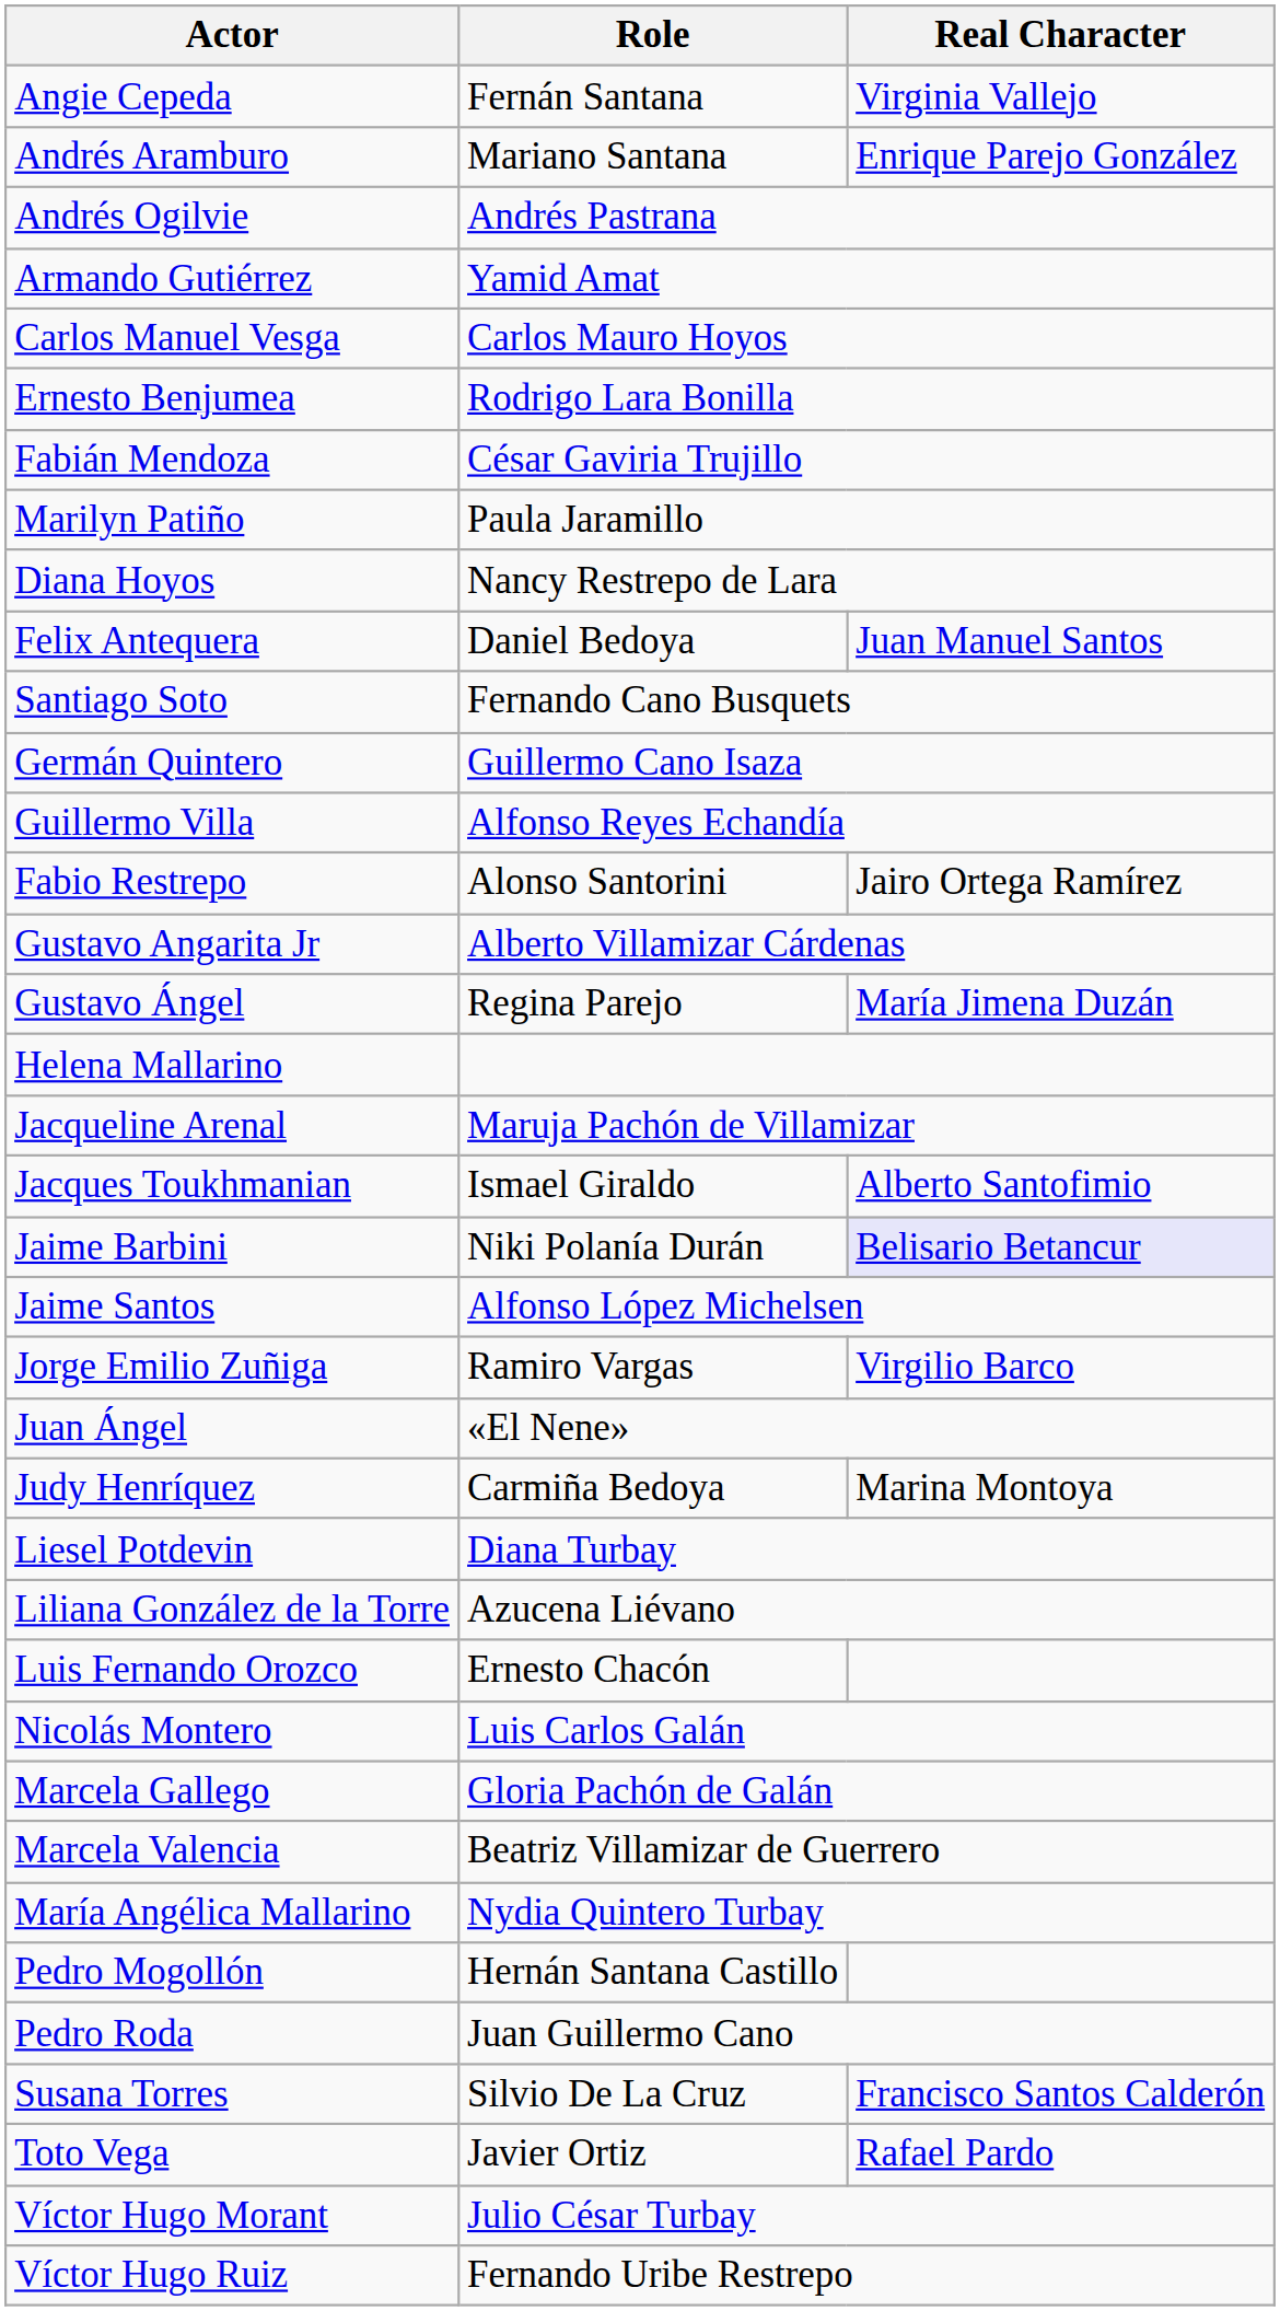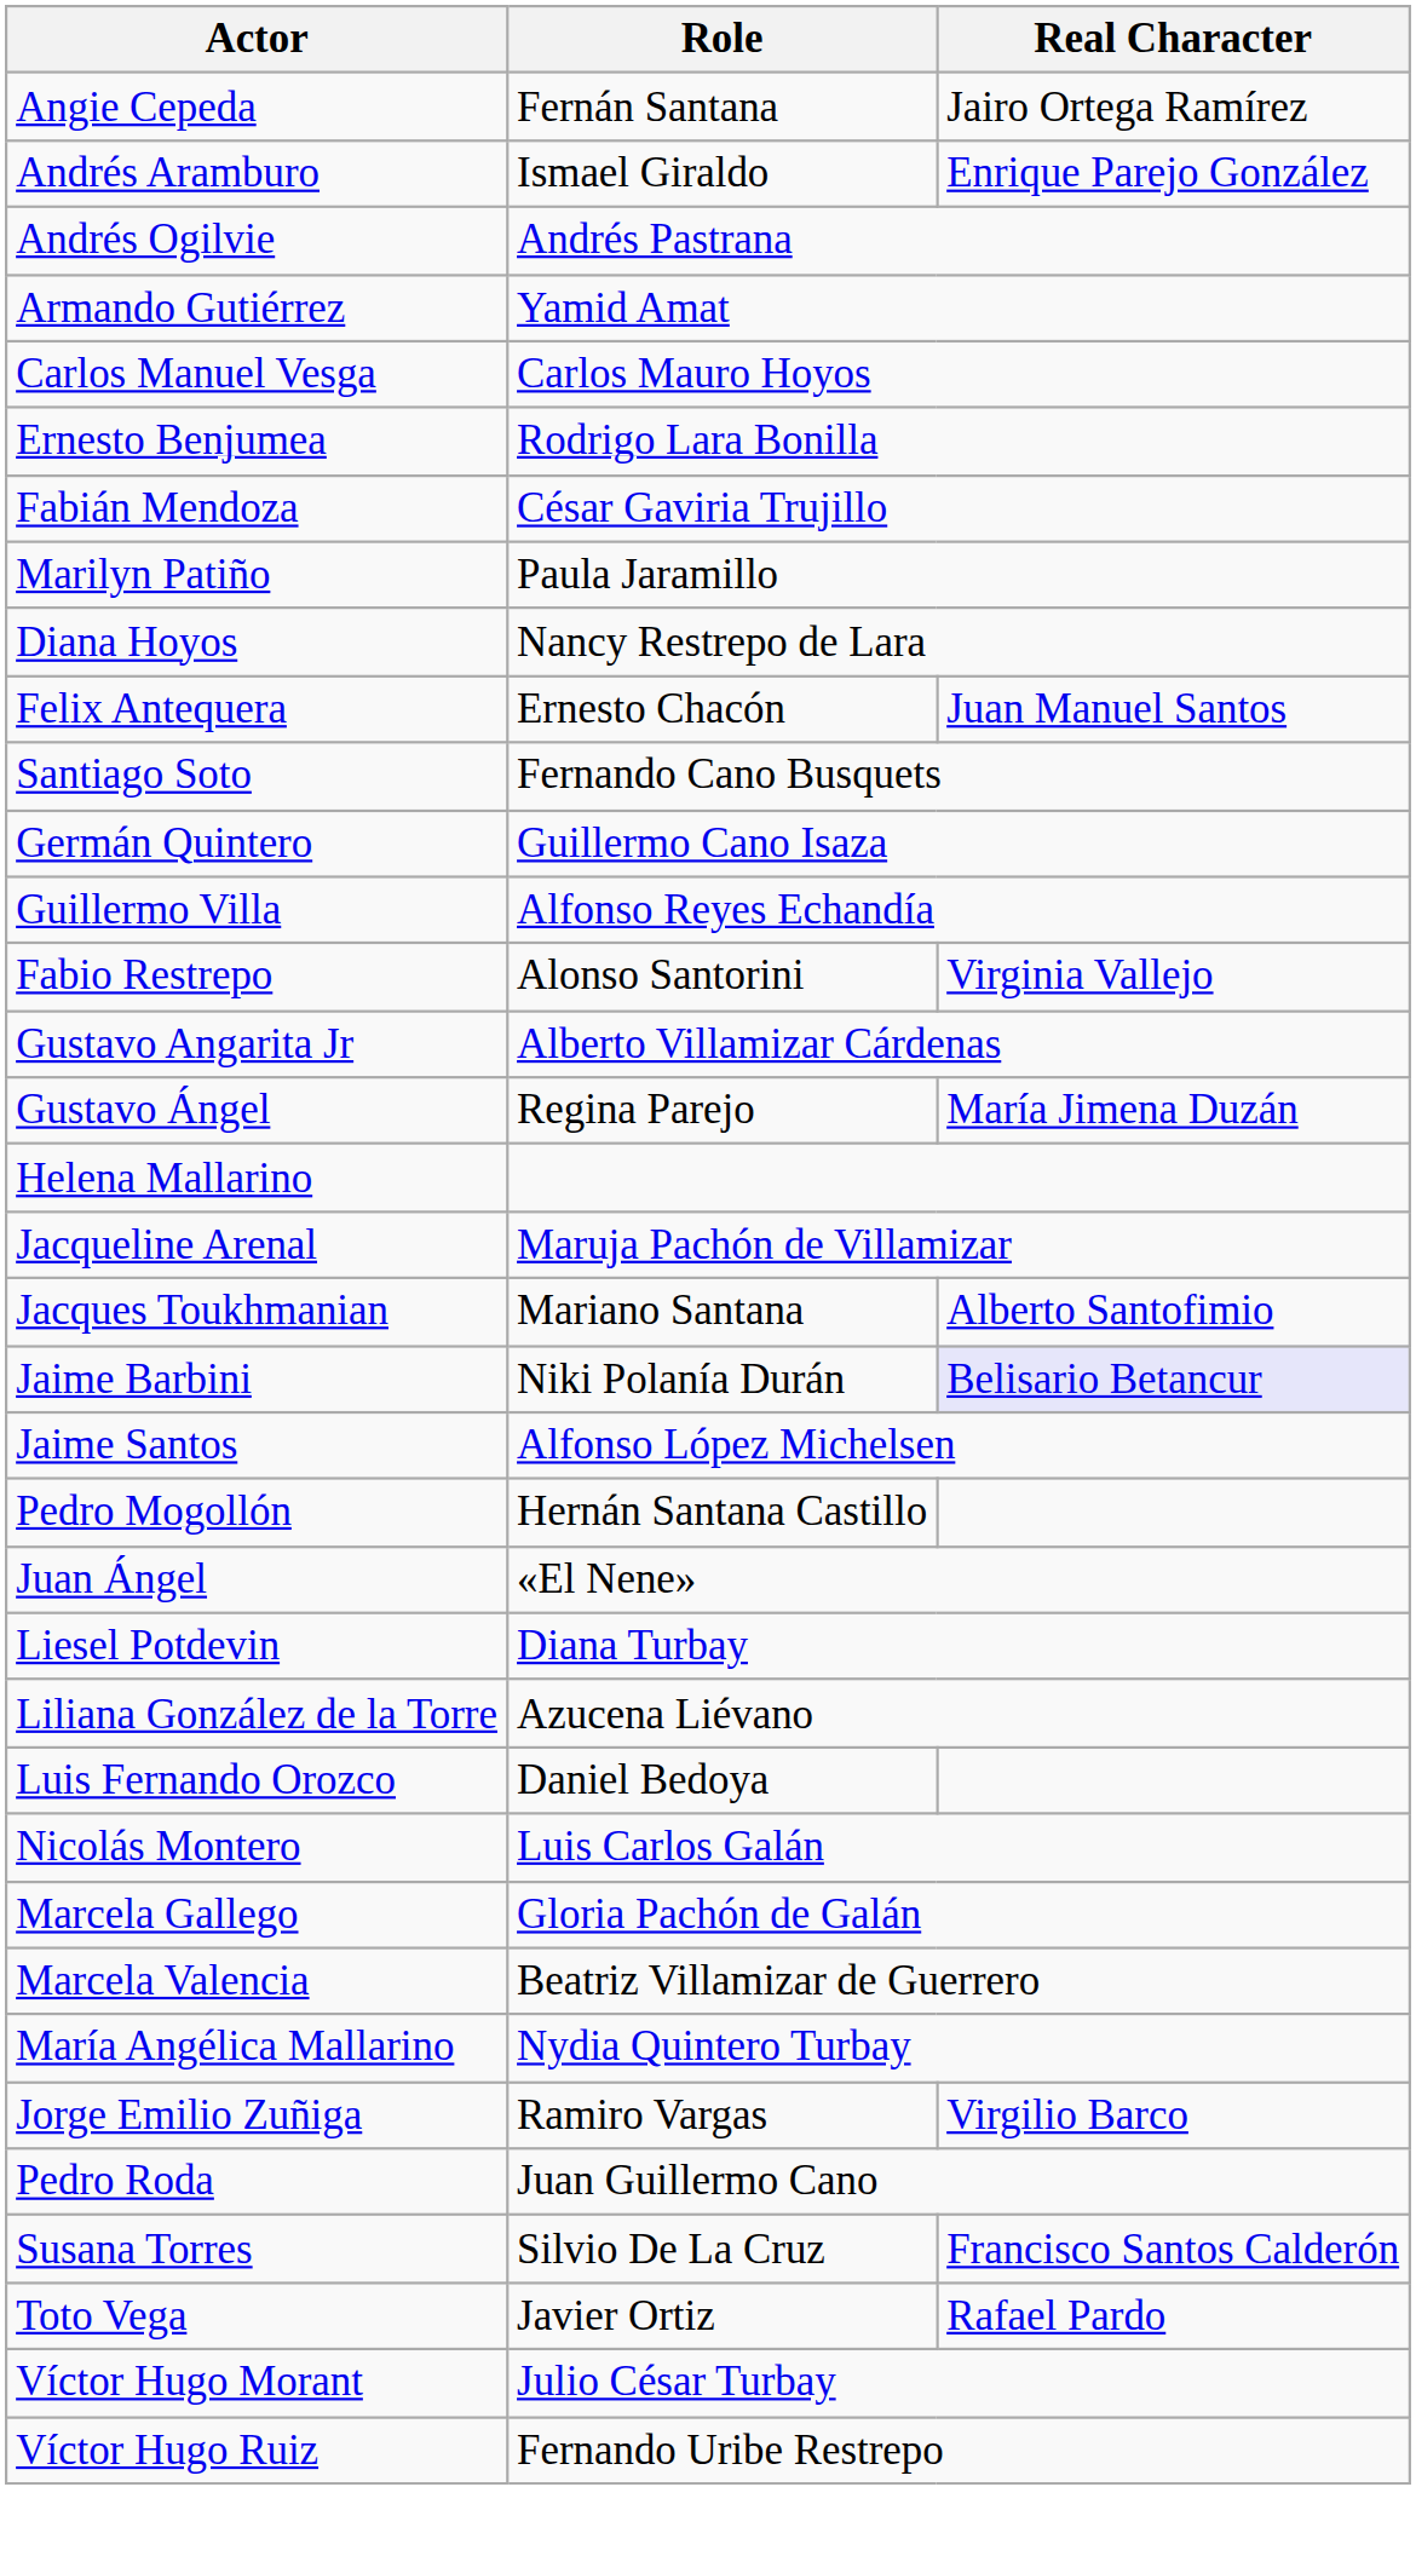Angie Cepeda | Real Character: Virginia Vallejo -> Jairo Ortega Ramírez
Andrés Aramburo | Role: Mariano Santana -> Ismael Giraldo
Felix Antequera | Role: Daniel Bedoya -> Ernesto Chacón
Fabio Restrepo | Real Character: Jairo Ortega Ramírez -> Virginia Vallejo
Jacques Toukhmanian | Role: Ismael Giraldo -> Mariano Santana
rows swapped: Jorge Emilio Zuñiga <-> Pedro Mogollón
- row: Judy Henríquez | Carmiña Bedoya | Marina Montoya
Luis Fernando Orozco | Role: Ernesto Chacón -> Daniel Bedoya
